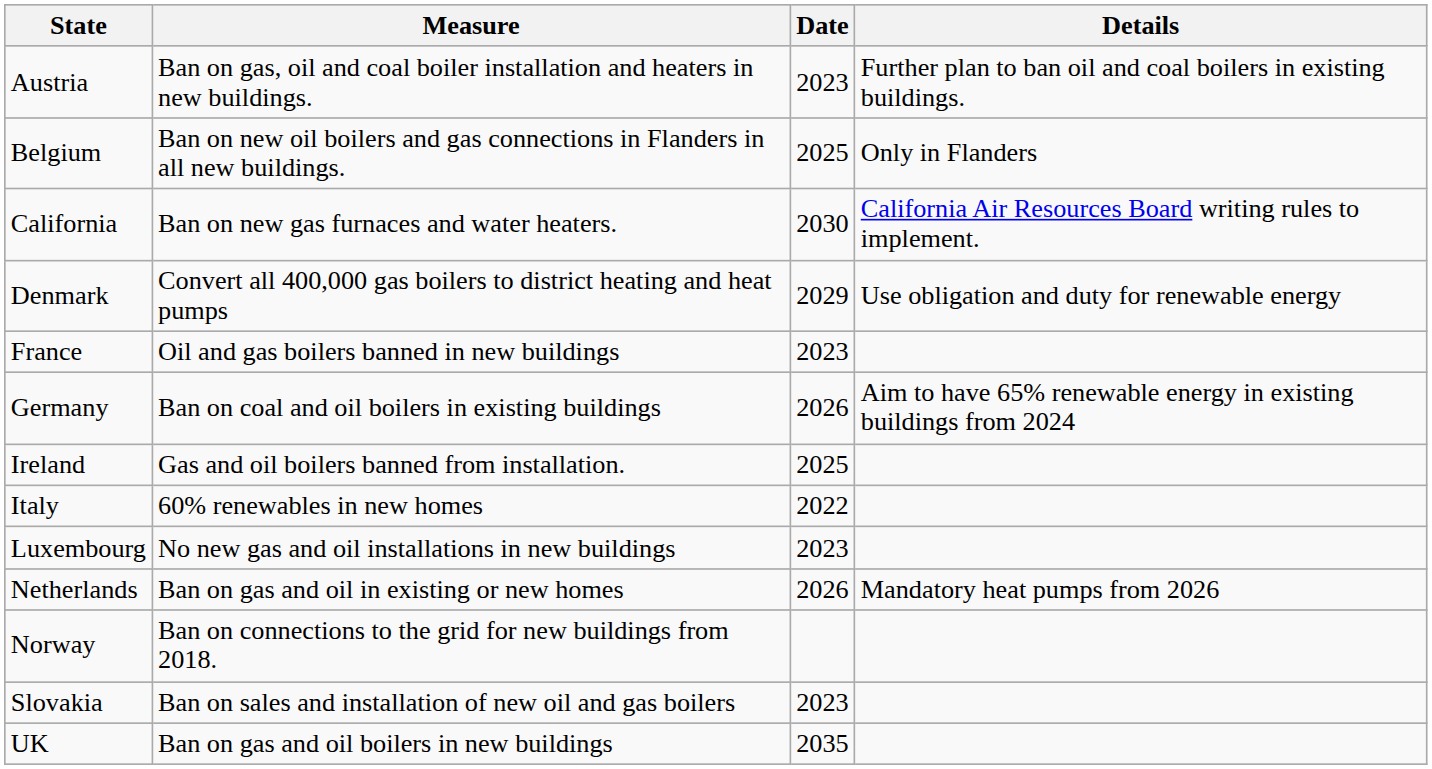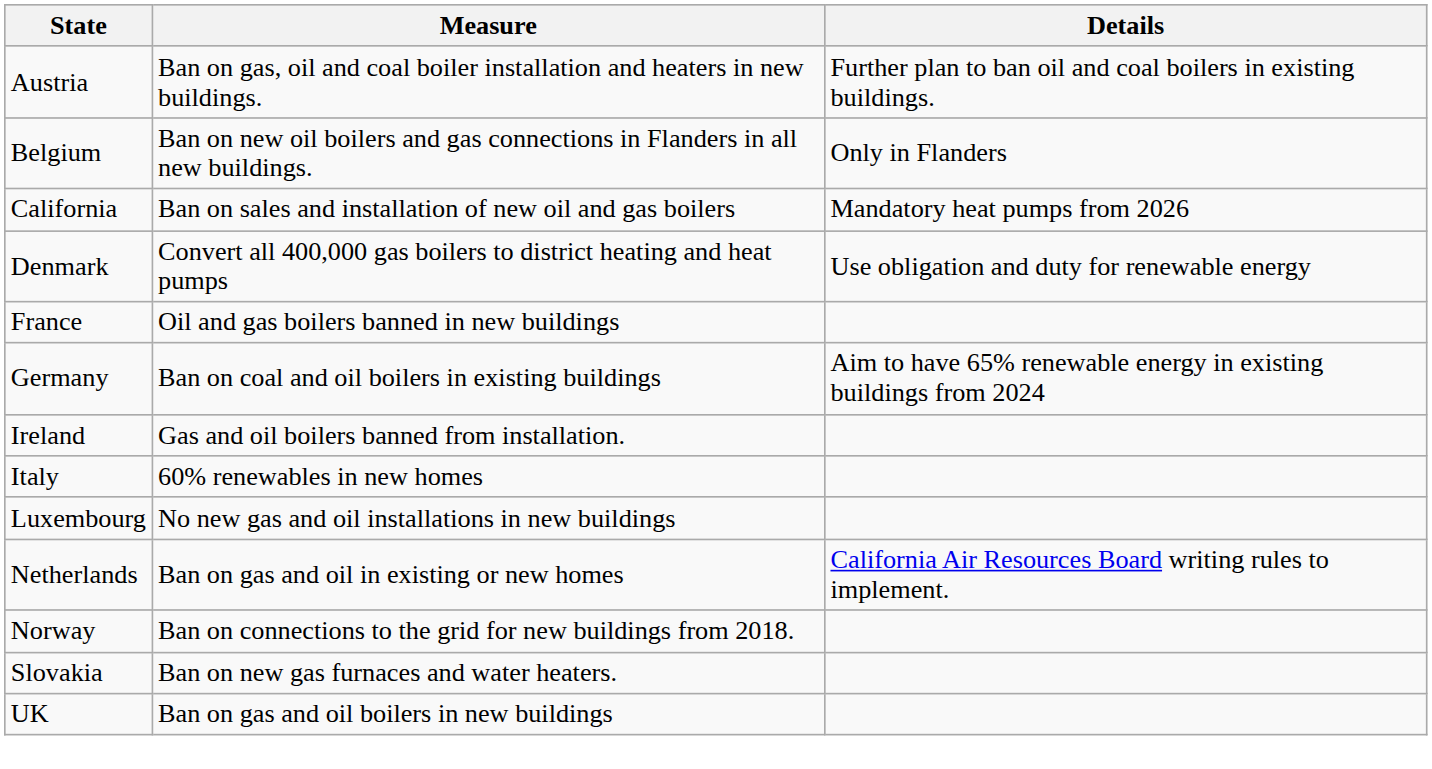- column: Date | 2023 | 2025 | 2030 | 2029 | 2023 | 2026 | 2025 | 2022 | 2023 | 2026 | 2023 | 2035
California | Measure: Ban on new gas furnaces and water heaters. -> Ban on sales and installation of new oil and gas boilers
California | Details: California Air Resources Board writing rules to implement. -> Mandatory heat pumps from 2026
Netherlands | Details: Mandatory heat pumps from 2026 -> California Air Resources Board writing rules to implement.
Slovakia | Measure: Ban on sales and installation of new oil and gas boilers -> Ban on new gas furnaces and water heaters.
